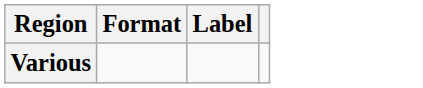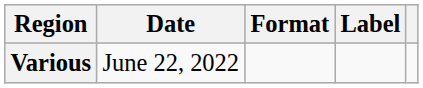+ column: Date | June 22, 2022
